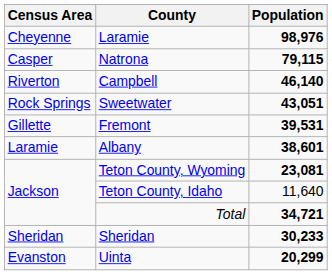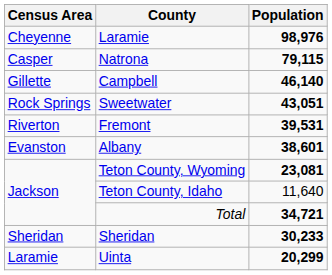Campbell | Census Area: Riverton -> Gillette
Fremont | Census Area: Gillette -> Riverton
Albany | Census Area: Laramie -> Evanston
Uinta | Census Area: Evanston -> Laramie
